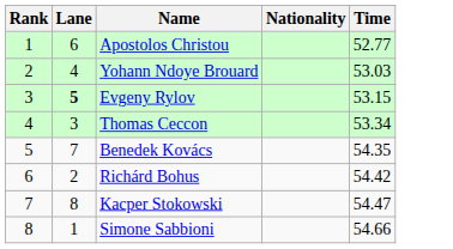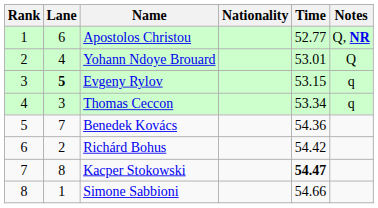+ column: Notes | Q, NR | Q | q | q
Yohann Ndoye Brouard | Time: 53.03 -> 53.01
Benedek Kovács | Time: 54.35 -> 54.36
Kacper Stokowski | Time: normal -> bold
